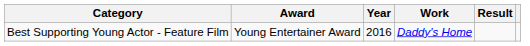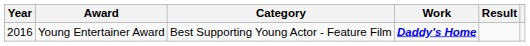columns swapped: Year <-> Category
Young Entertainer Award | Work: normal -> bold
